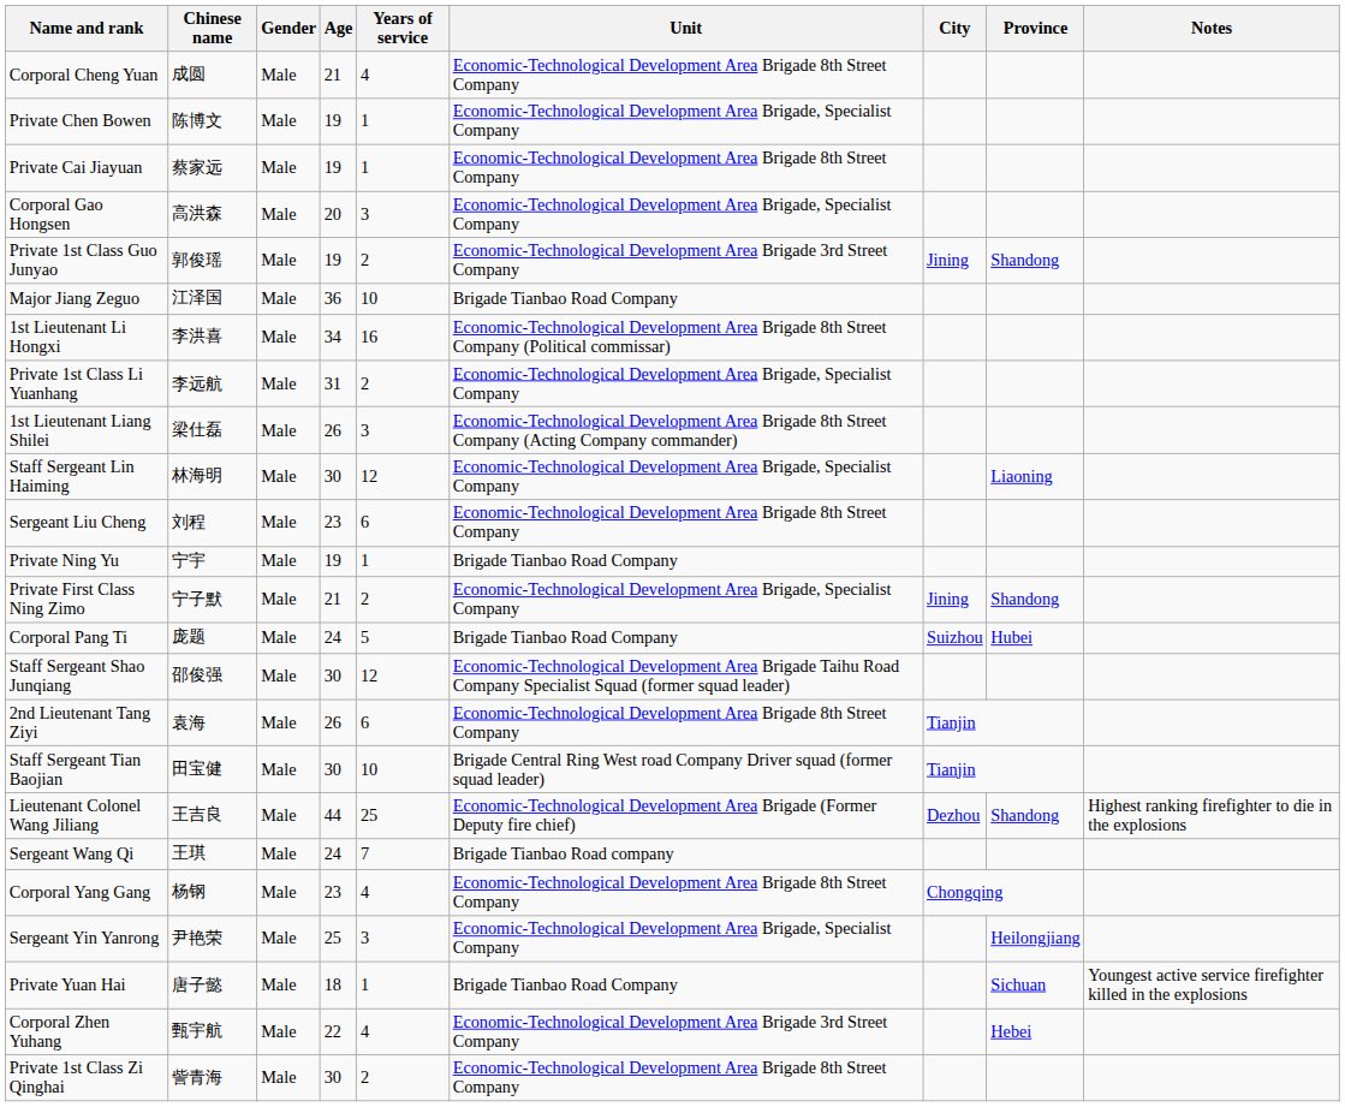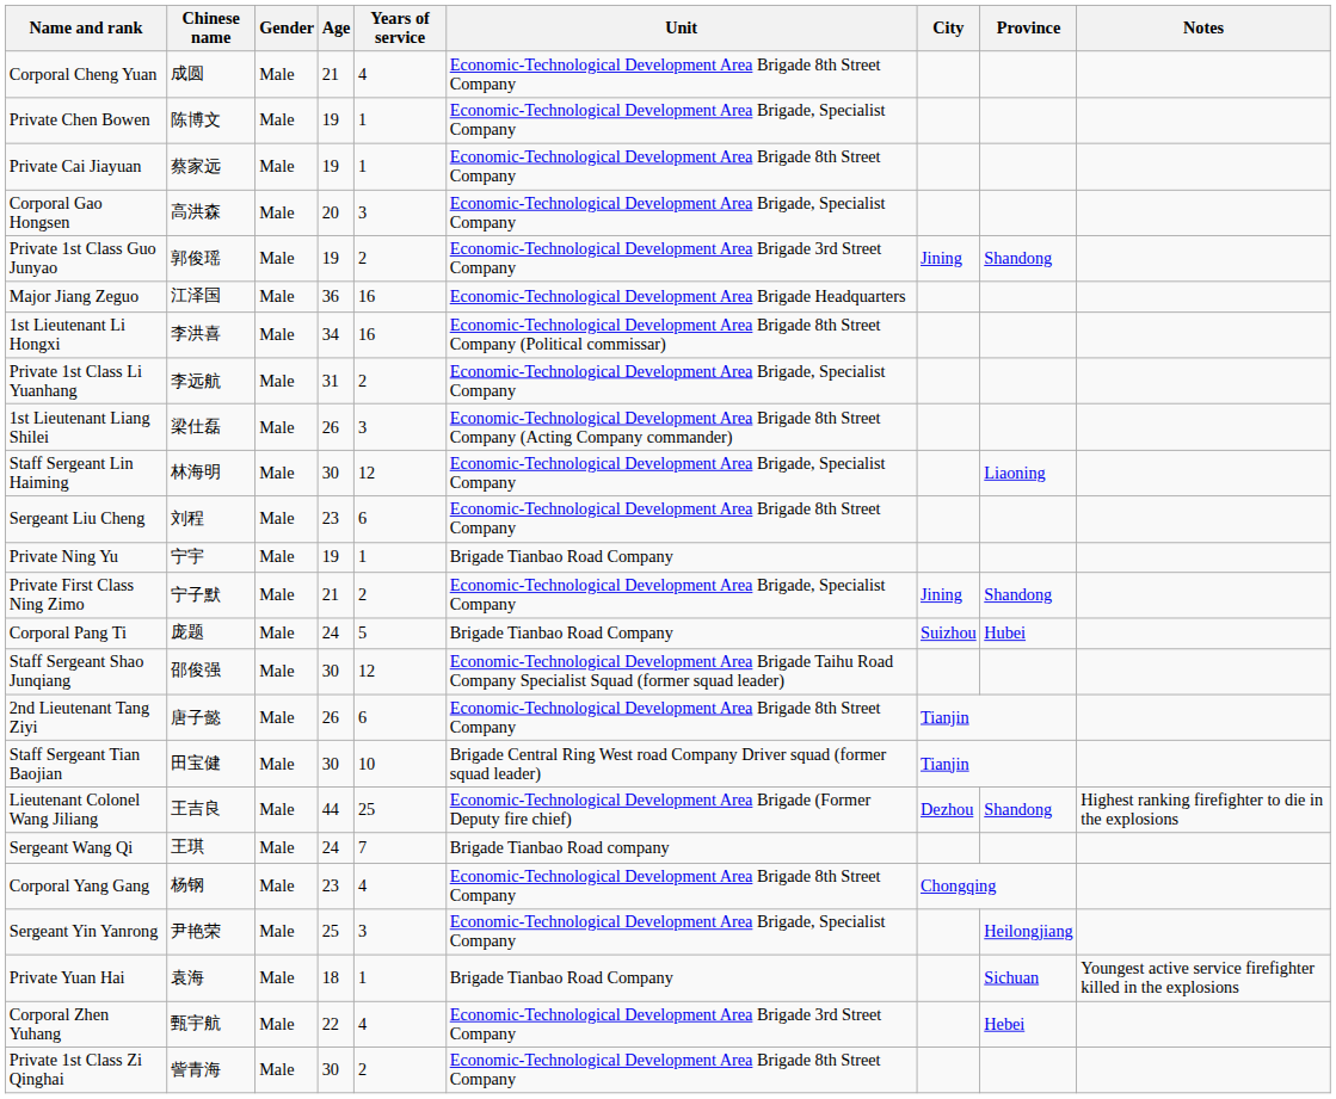Major Jiang Zeguo | Years of service: 10 -> 16
Major Jiang Zeguo | Unit: Brigade Tianbao Road Company -> Economic-Technological Development Area Brigade Headquarters
2nd Lieutenant Tang Ziyi | Chinese name: 袁海 -> 唐子懿
Private Yuan Hai | Chinese name: 唐子懿 -> 袁海
